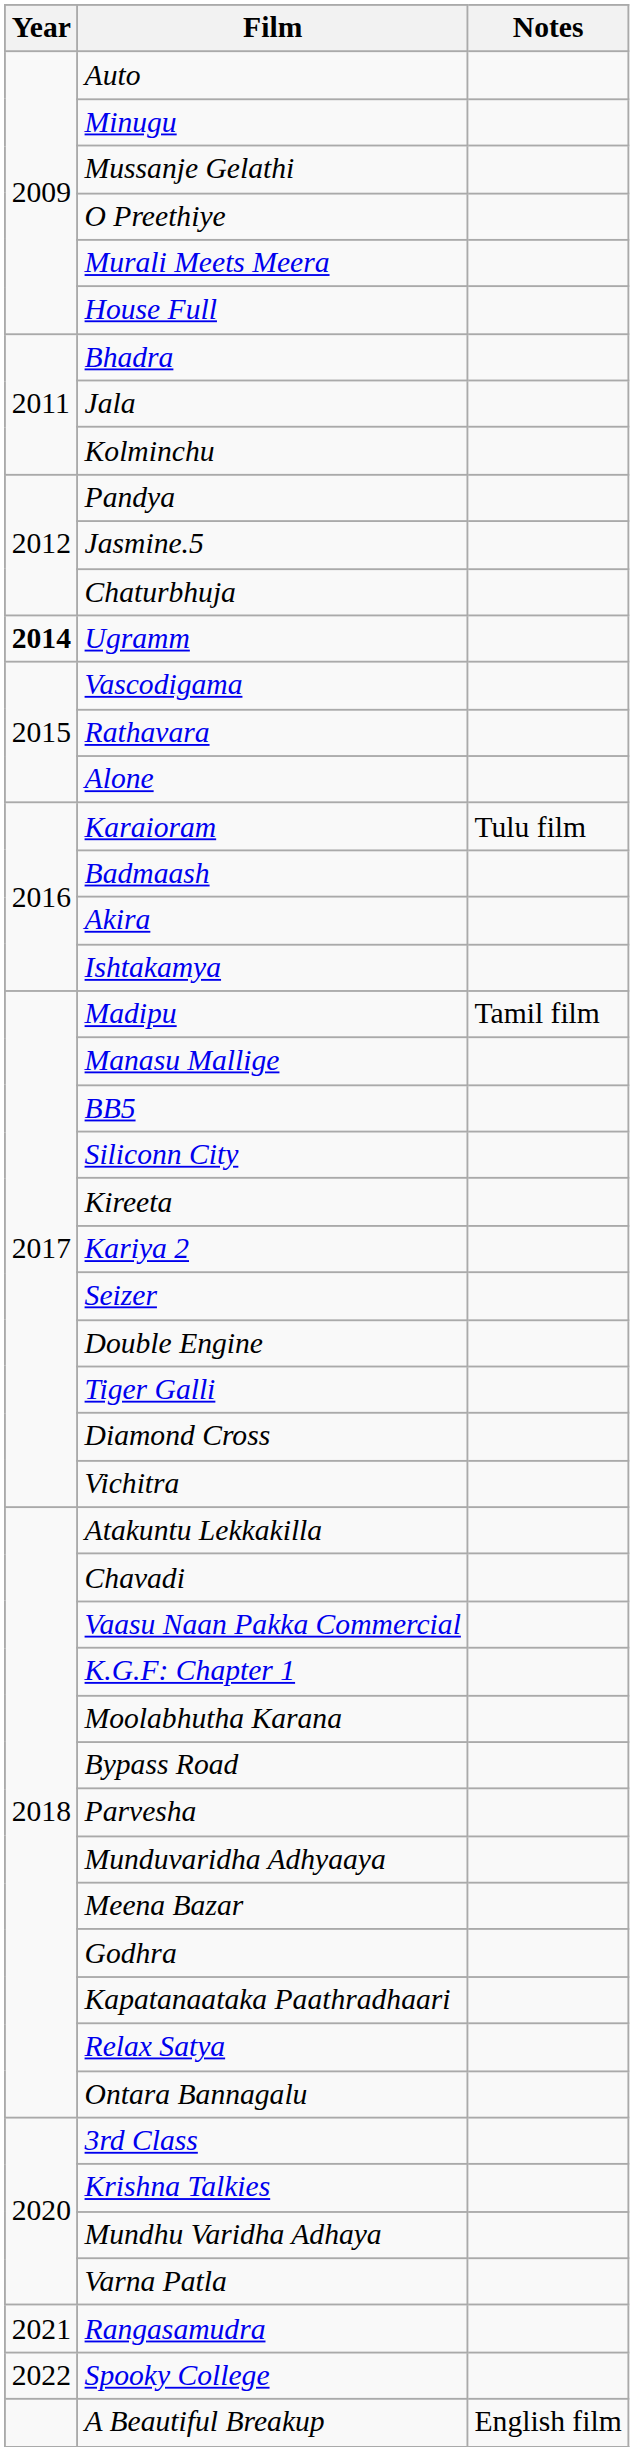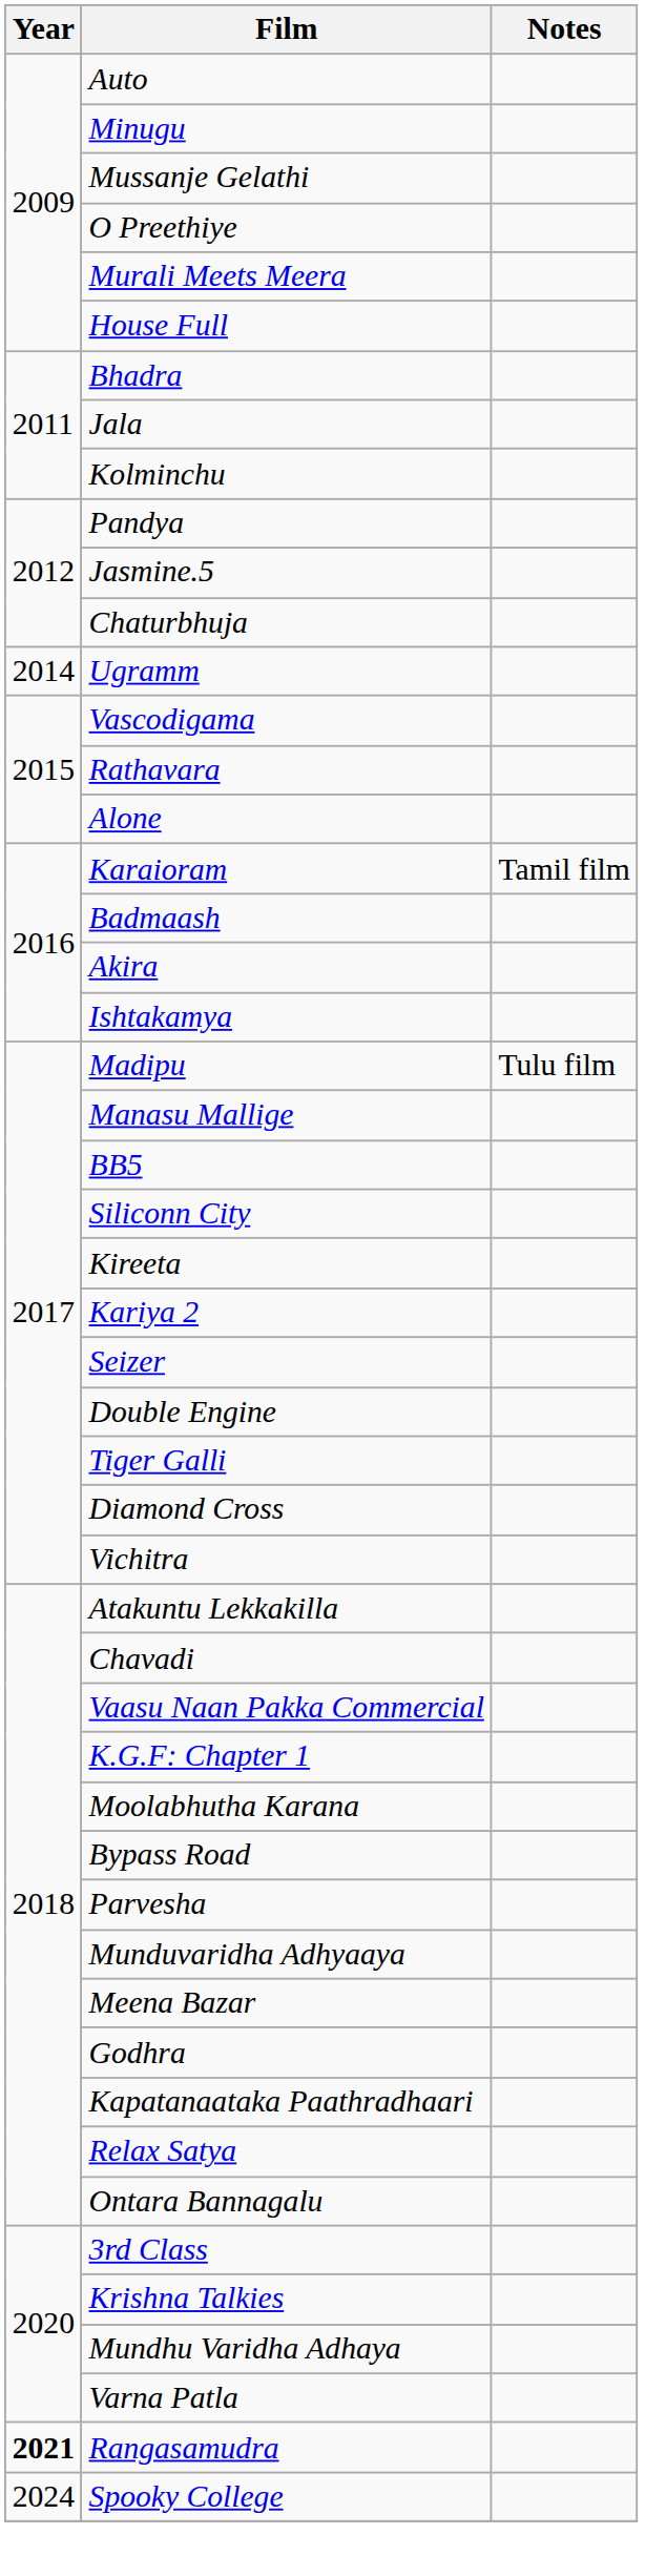Ugramm | Year: bold -> normal
Karaioram | Notes: Tulu film -> Tamil film
Madipu | Notes: Tamil film -> Tulu film
Rangasamudra | Year: normal -> bold
Spooky College | Year: 2022 -> 2024
- row: A Beautiful Breakup | English film
